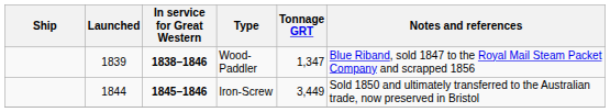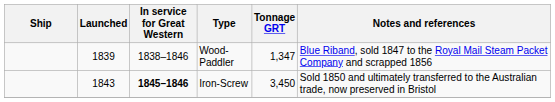Wood-Paddler | In service for Great Western: bold -> normal
Iron-Screw | Launched: 1844 -> 1843
Iron-Screw | Tonnage GRT: 3,449 -> 3,450
